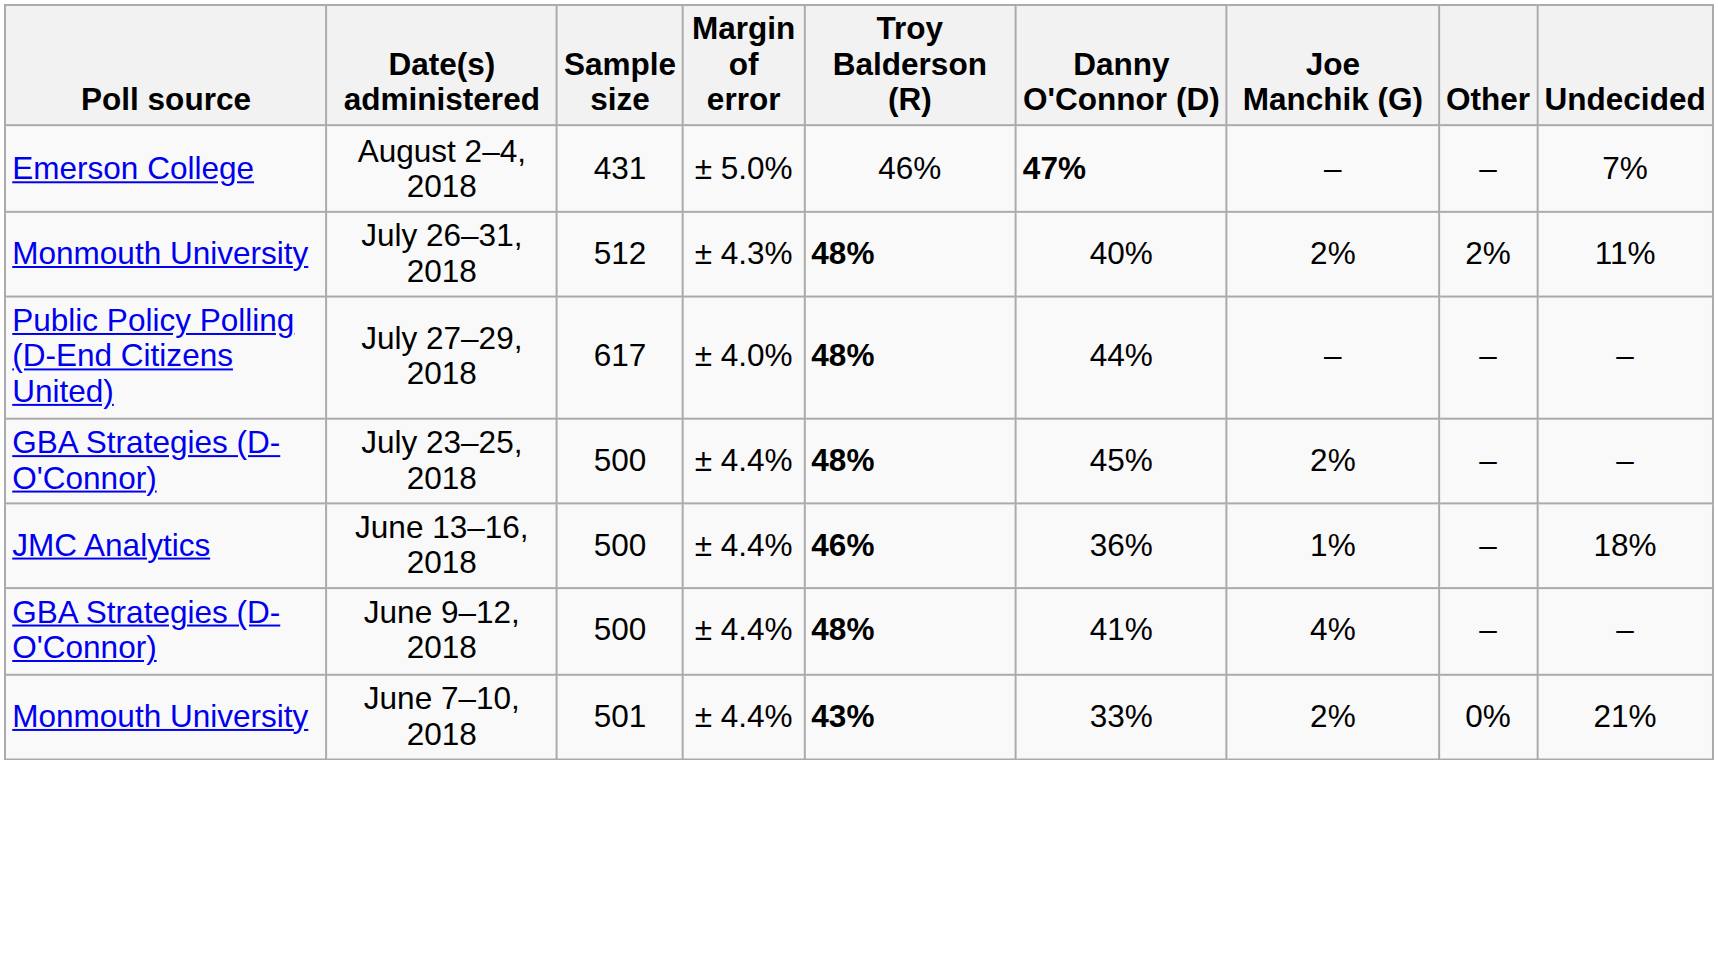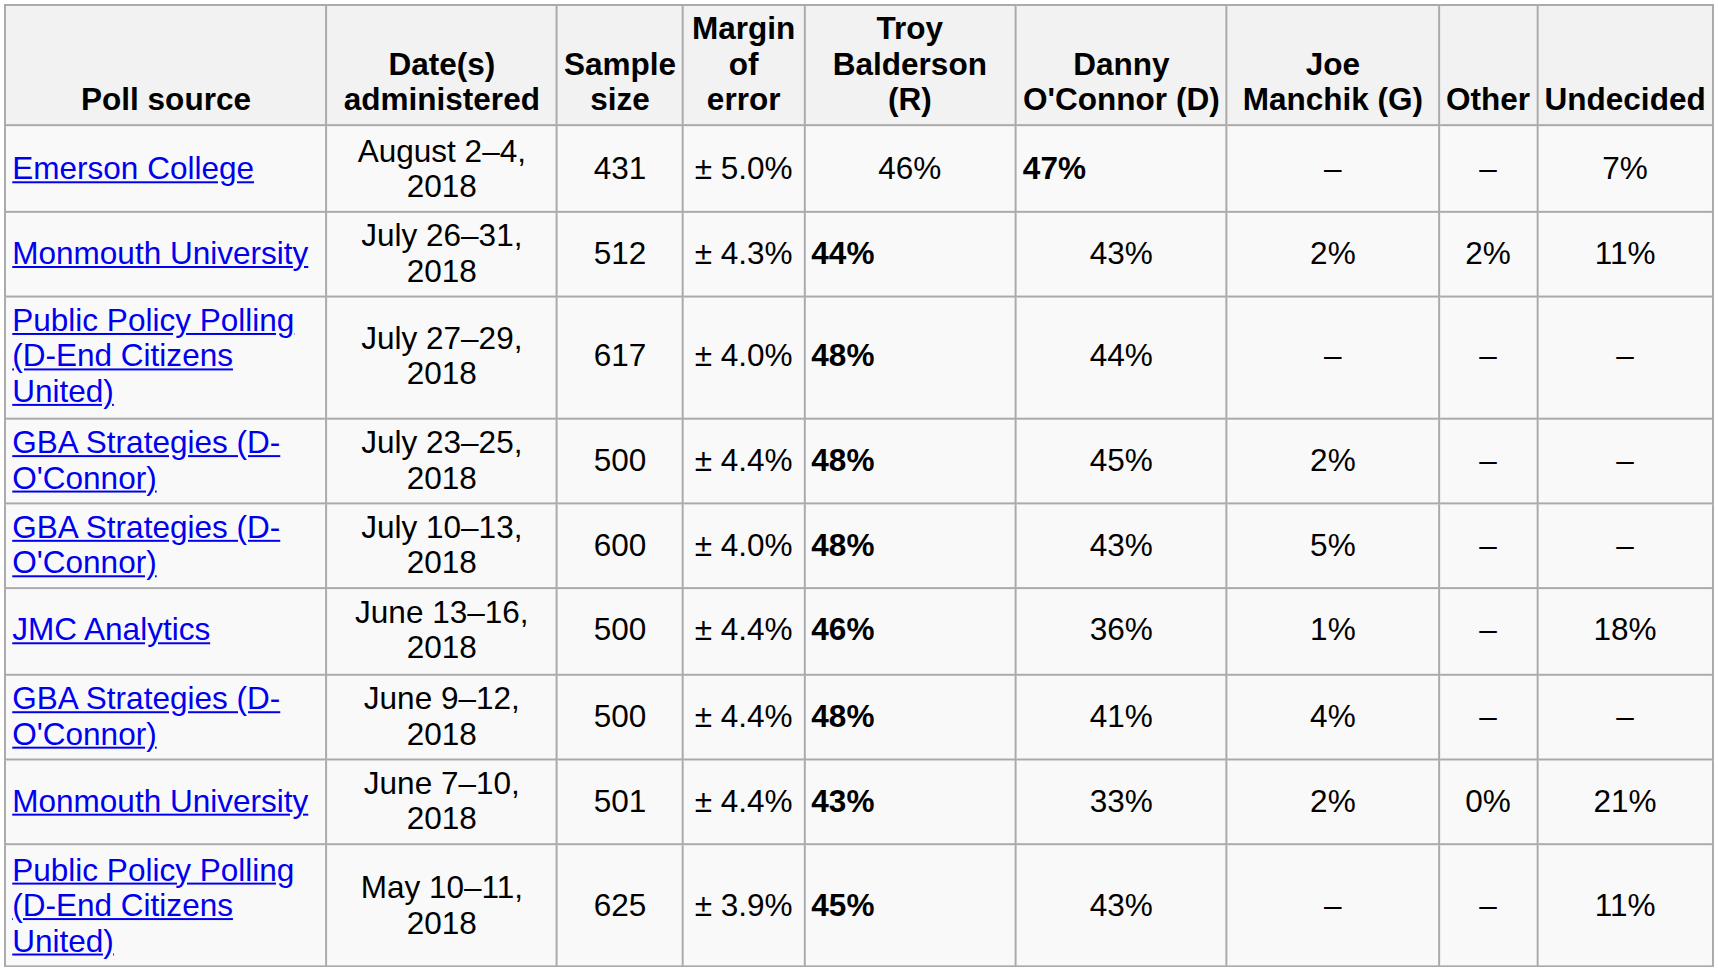July 26–31, 2018 | Troy Balderson (R): 48% -> 44%
July 26–31, 2018 | Danny O'Connor (D): 40% -> 43%
+ row: GBA Strategies (D-O'Connor) | July 10–13, 2018 | 600 | ± 4.0% | 48% | 43% | 5% | – | –
+ row: Public Policy Polling (D-End Citizens United) | May 10–11, 2018 | 625 | ± 3.9% | 45% | 43% | – | – | 11%
